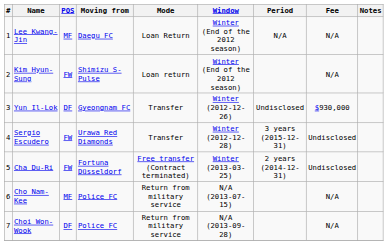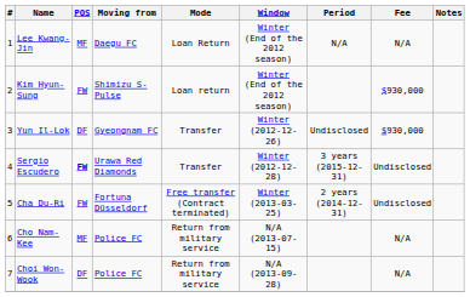Kim Hyun-Sung | Fee: N/A -> $930,000
Sergio Escudero | POS: normal -> bold
